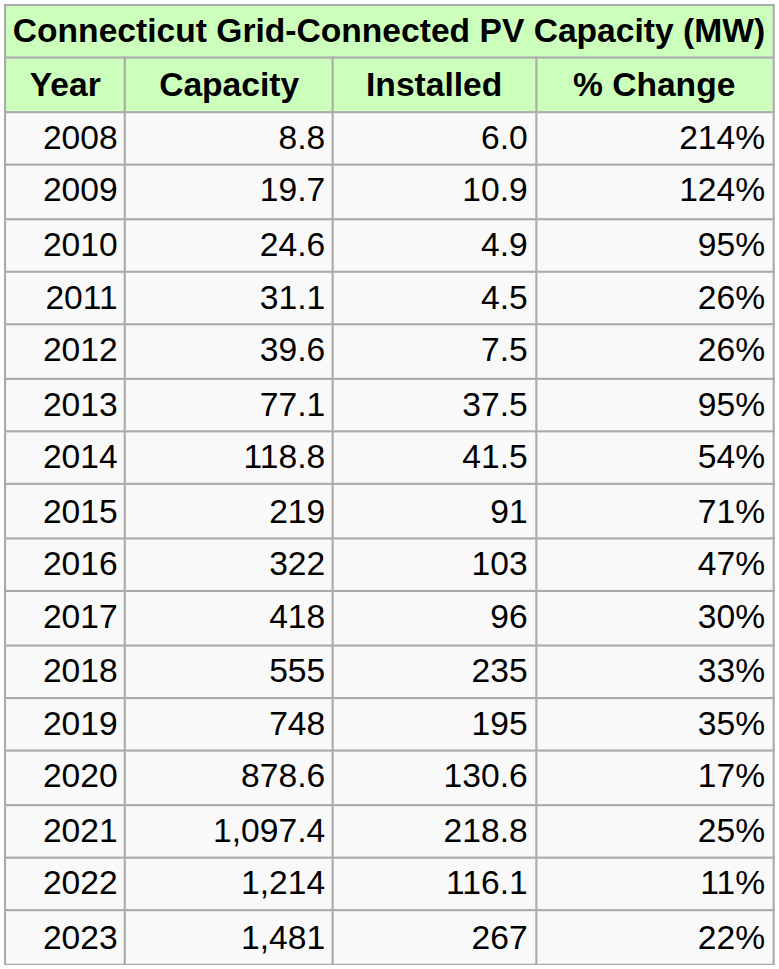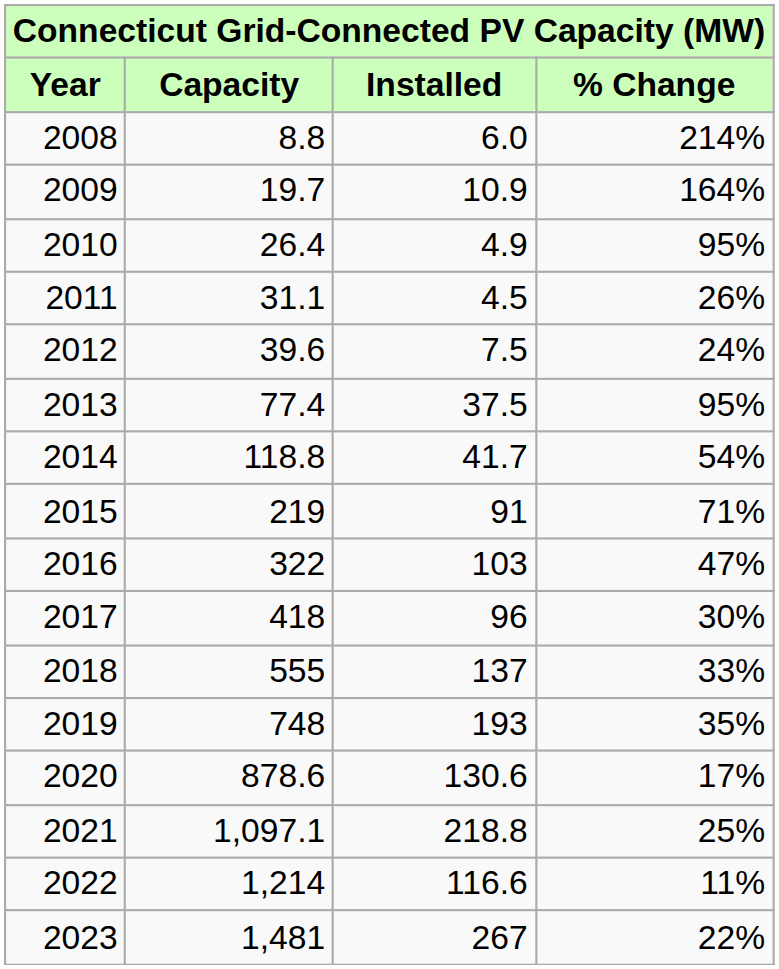2009 | % Change: 124% -> 164%
2010 | Capacity: 24.6 -> 26.4
2012 | % Change: 26% -> 24%
2013 | Capacity: 77.1 -> 77.4
2014 | Installed: 41.5 -> 41.7
2018 | Installed: 235 -> 137
2019 | Installed: 195 -> 193
2021 | Capacity: 1,097.4 -> 1,097.1
2022 | Installed: 116.1 -> 116.6
